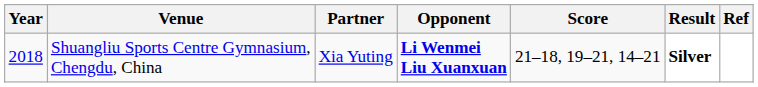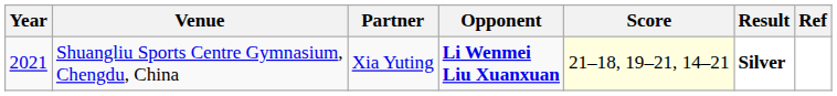Shuangliu Sports Centre Gymnasium, Chengdu, China | Year: 2018 -> 2021
Shuangliu Sports Centre Gymnasium, Chengdu, China | Score: no background -> lightyellow background
